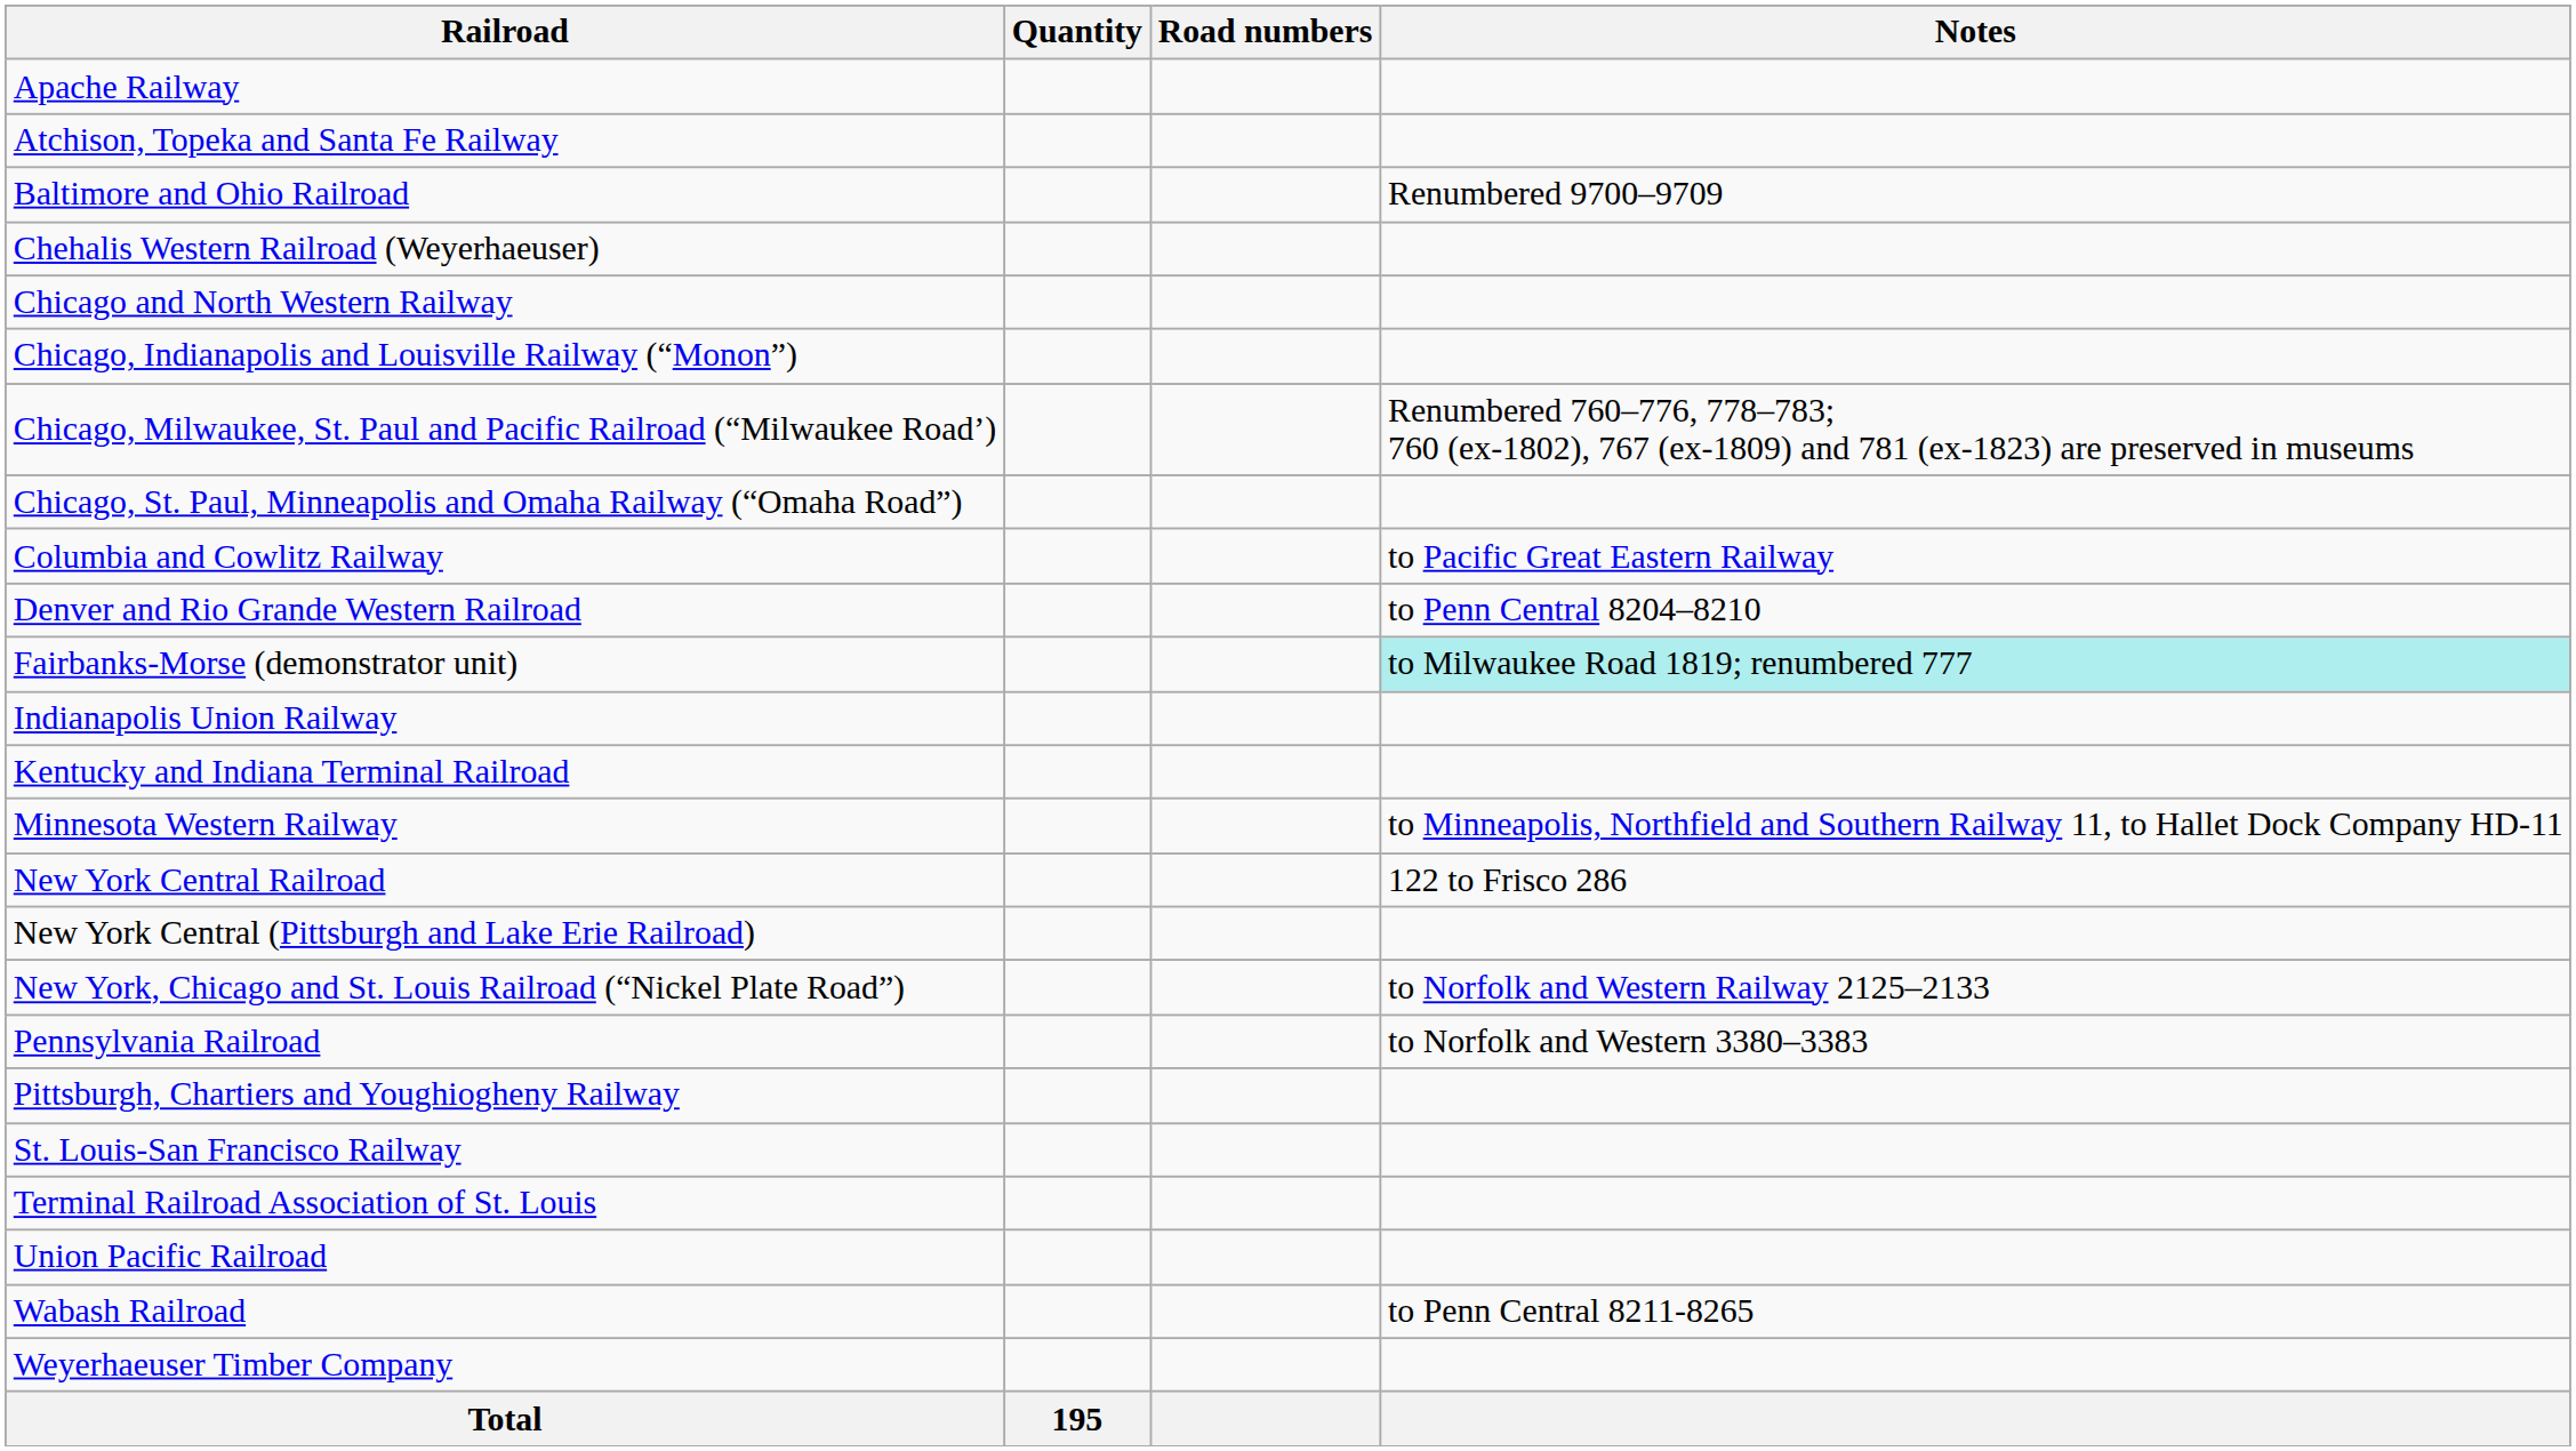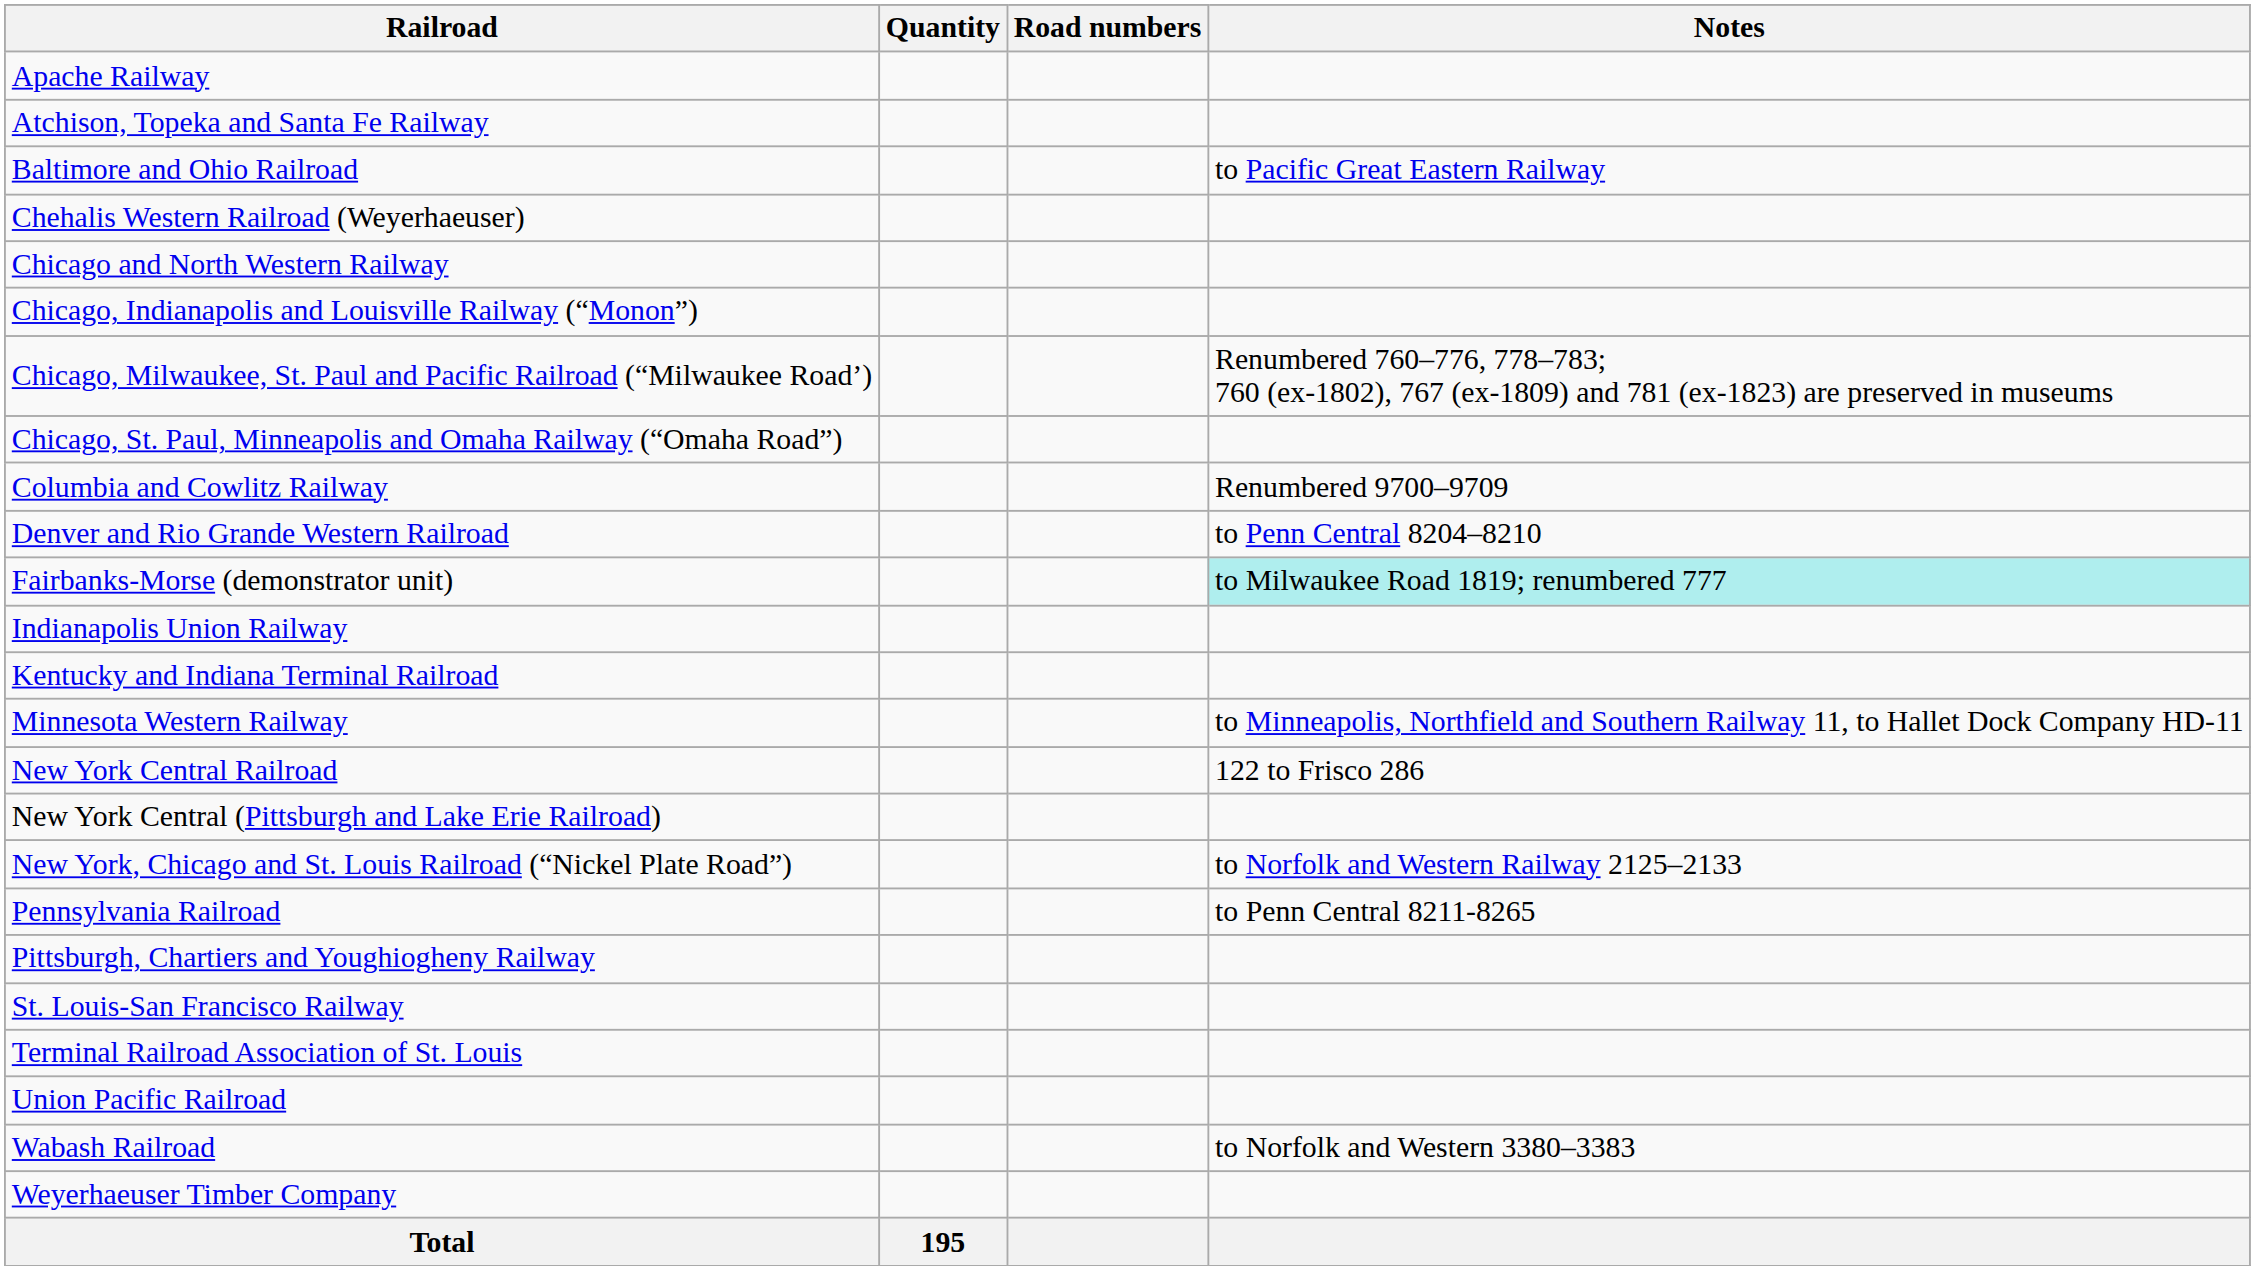Baltimore and Ohio Railroad | Notes: Renumbered 9700–9709 -> to Pacific Great Eastern Railway
Columbia and Cowlitz Railway | Notes: to Pacific Great Eastern Railway -> Renumbered 9700–9709
Pennsylvania Railroad | Notes: to Norfolk and Western 3380–3383 -> to Penn Central 8211-8265
Wabash Railroad | Notes: to Penn Central 8211-8265 -> to Norfolk and Western 3380–3383
